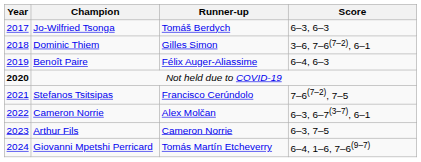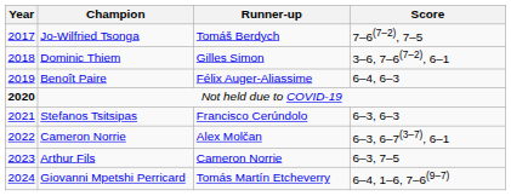Jo-Wilfried Tsonga | Score: 6–3, 6–3 -> 7–6(7–2), 7–5
Stefanos Tsitsipas | Score: 7–6(7–2), 7–5 -> 6–3, 6–3
